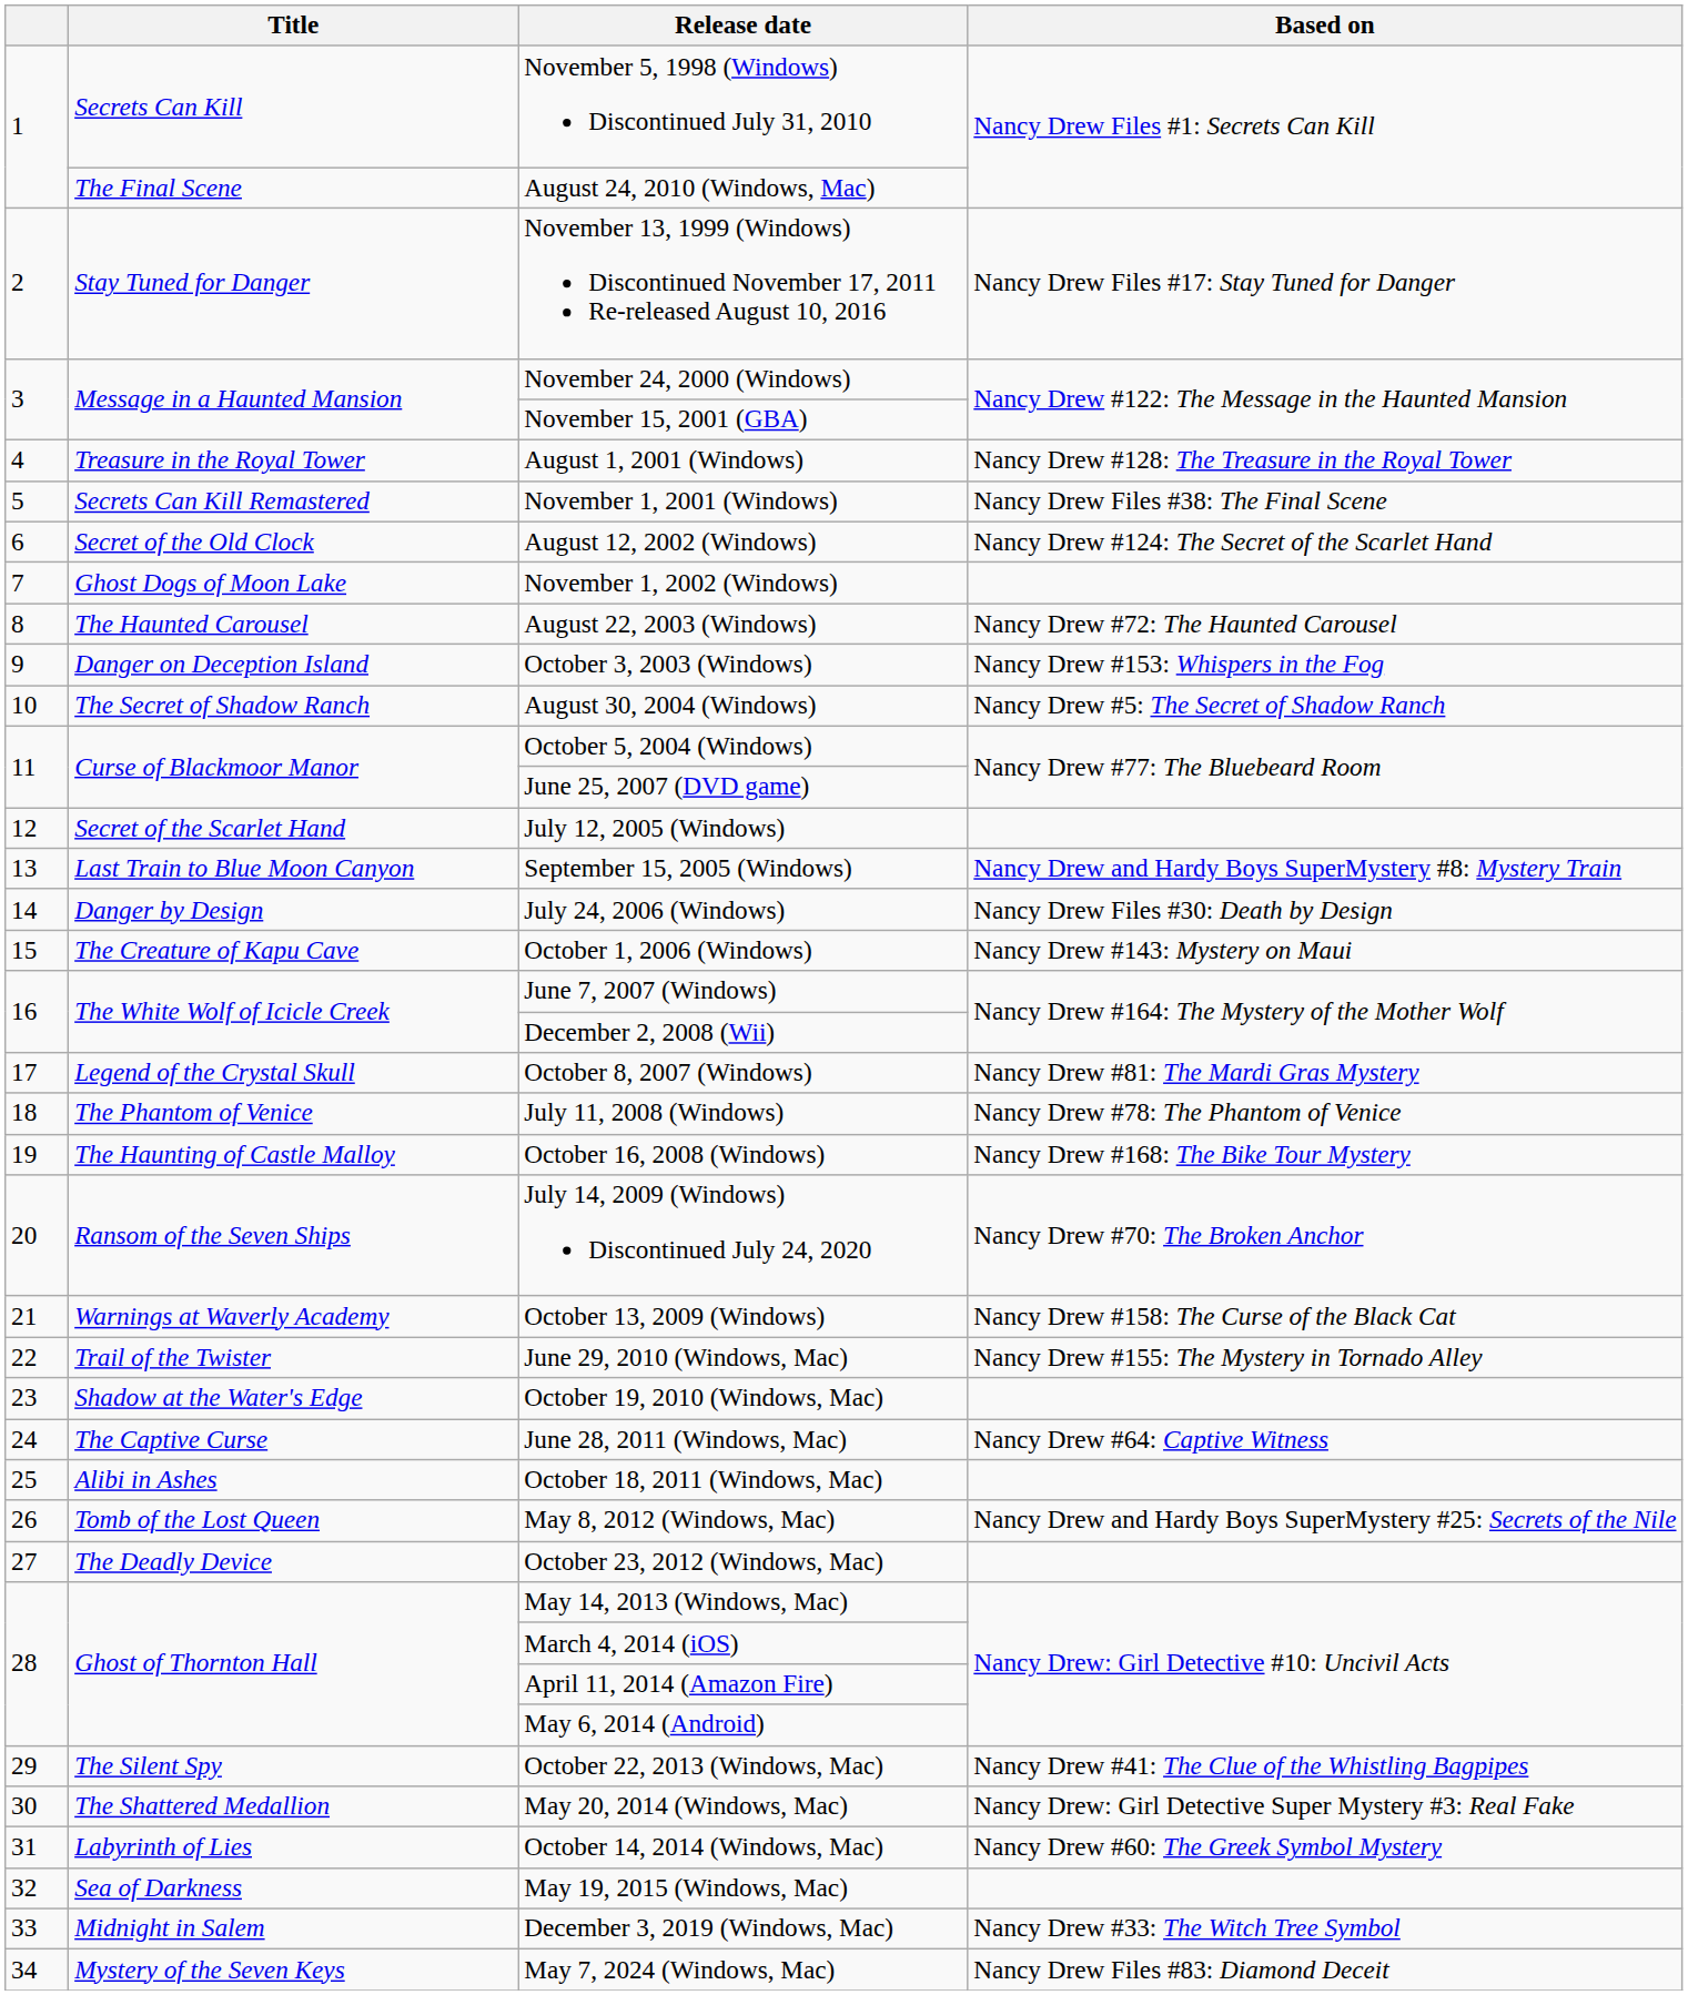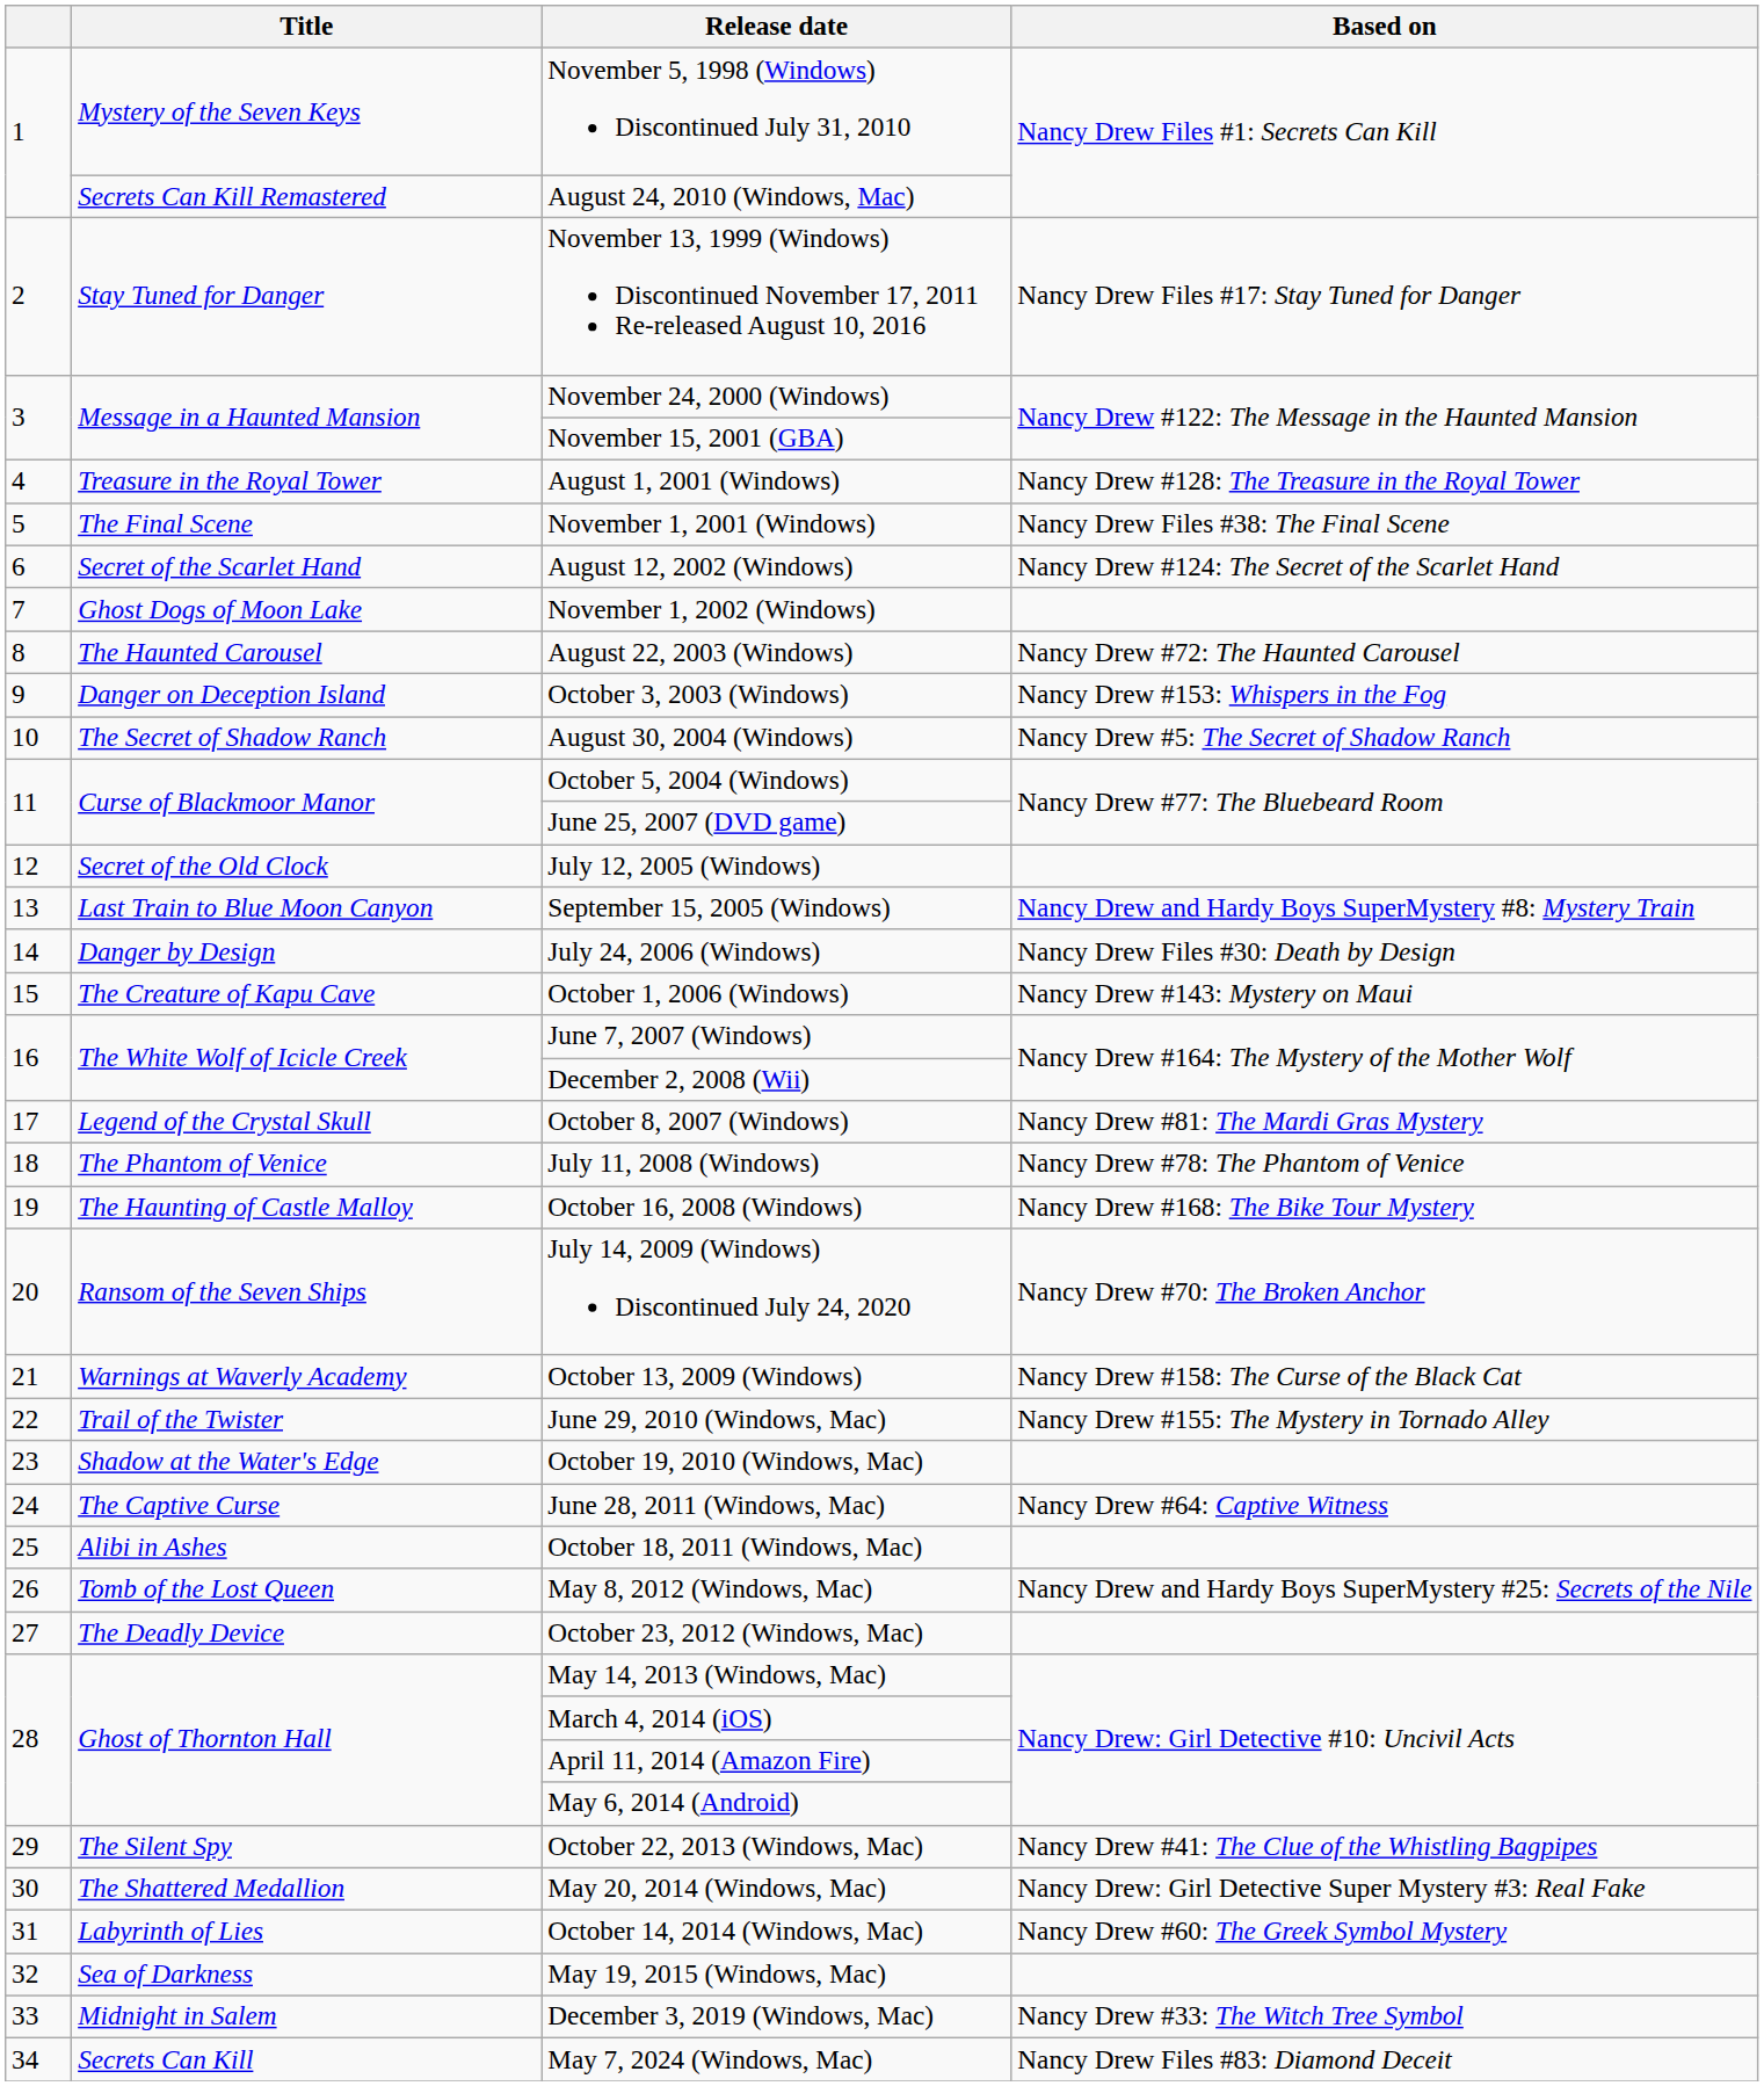November 5, 1998 (Windows) Discontinued July 31, 2010 | Title: Secrets Can Kill -> Mystery of the Seven Keys
August 24, 2010 (Windows, Mac) | Title: The Final Scene -> Secrets Can Kill Remastered
November 1, 2001 (Windows) | Title: Secrets Can Kill Remastered -> The Final Scene
August 12, 2002 (Windows) | Title: Secret of the Old Clock -> Secret of the Scarlet Hand
July 12, 2005 (Windows) | Title: Secret of the Scarlet Hand -> Secret of the Old Clock
May 7, 2024 (Windows, Mac) | Title: Mystery of the Seven Keys -> Secrets Can Kill
